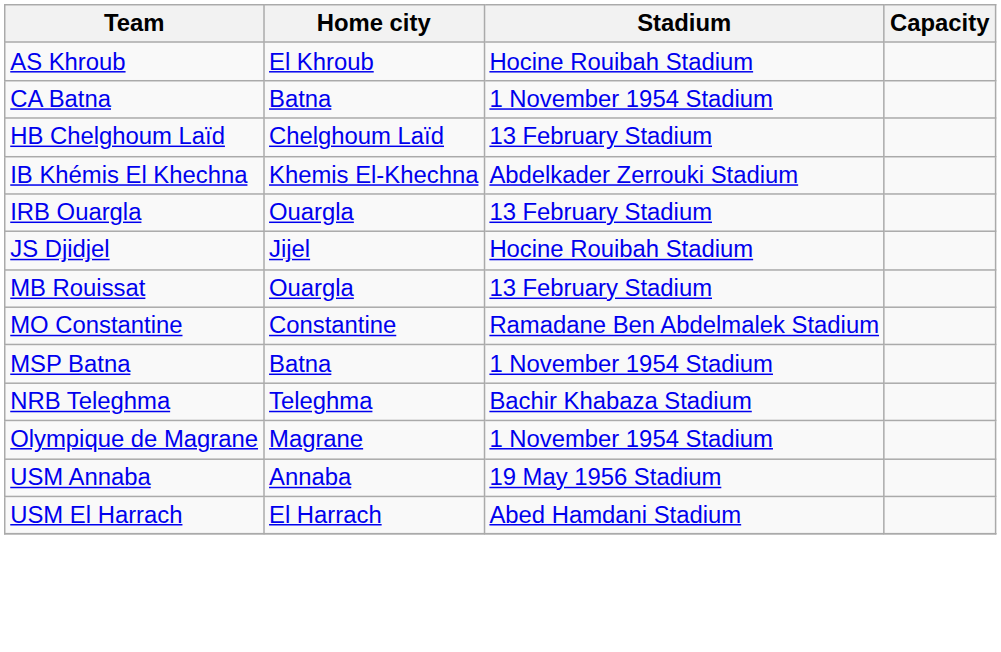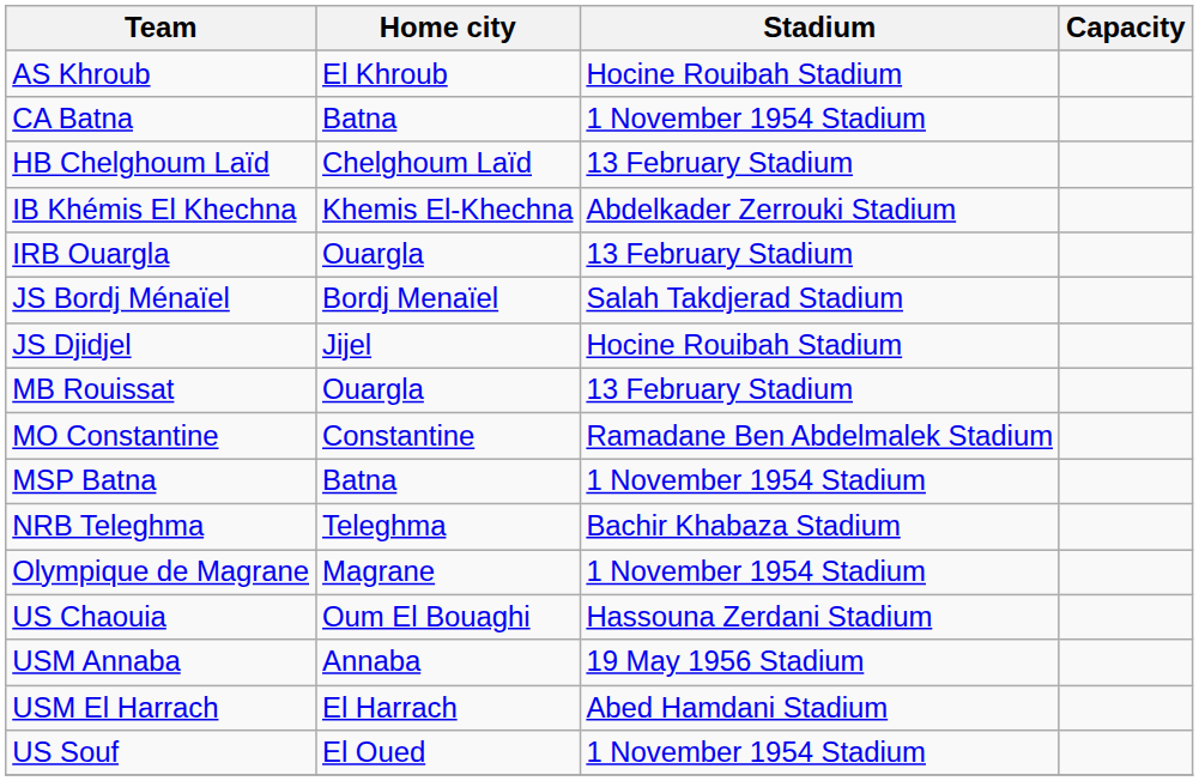+ row: JS Bordj Ménaïel | Bordj Menaïel | Salah Takdjerad Stadium
+ row: US Chaouia | Oum El Bouaghi | Hassouna Zerdani Stadium
+ row: US Souf | El Oued | 1 November 1954 Stadium
